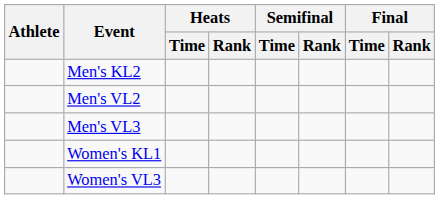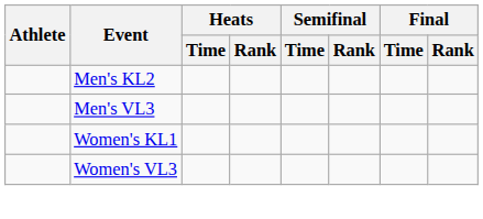- row: Men's VL2
